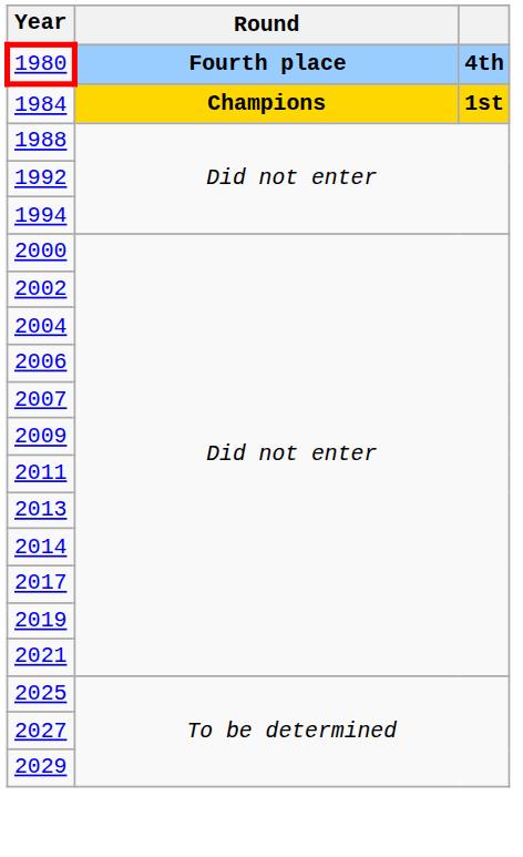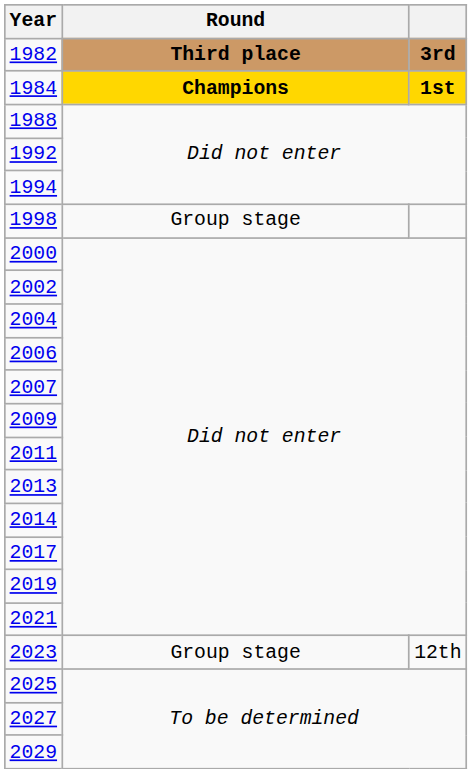- row: 1980 | Fourth place | 4th
+ row: 1982 | Third place | 3rd
+ row: 1998 | Group stage
+ row: 2023 | Group stage | 12th
